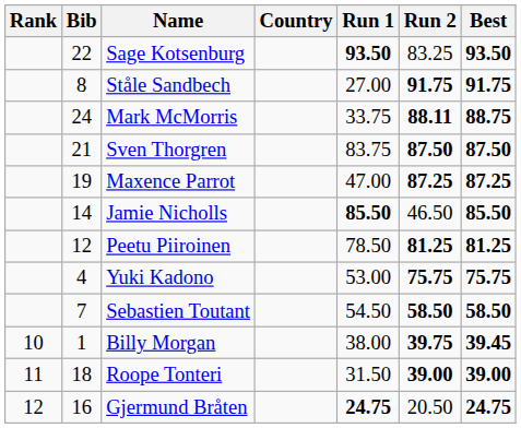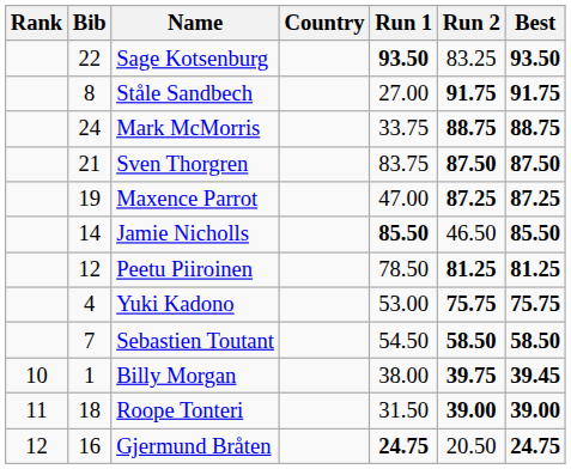Mark McMorris | Run 2: 88.11 -> 88.75
